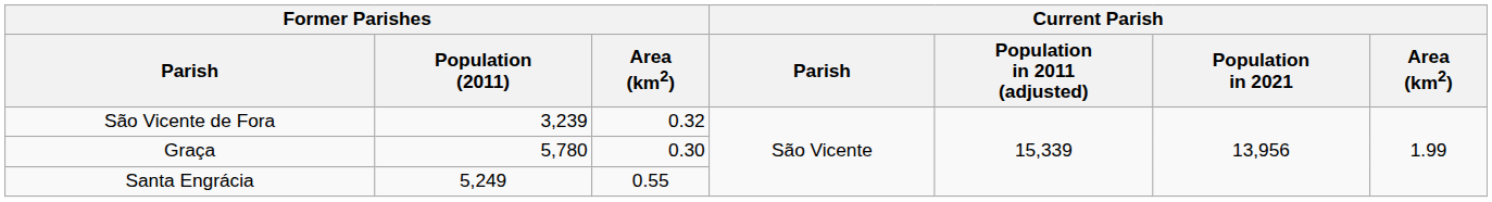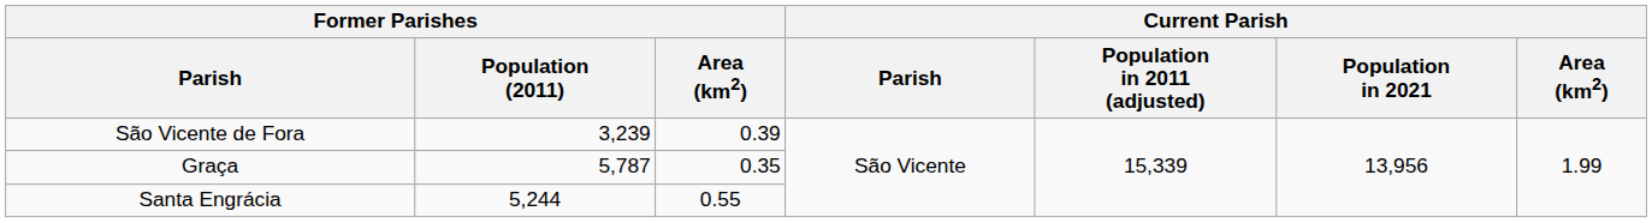São Vicente de Fora | Former Parishes / Area (km2): 0.32 -> 0.39
Graça | Former Parishes / Population (2011): 5,780 -> 5,787
Graça | Former Parishes / Area (km2): 0.30 -> 0.35
Santa Engrácia | Former Parishes / Population (2011): 5,249 -> 5,244
